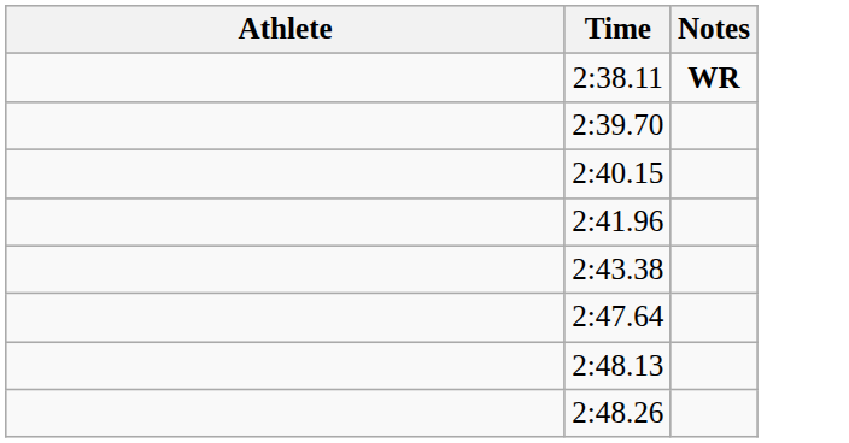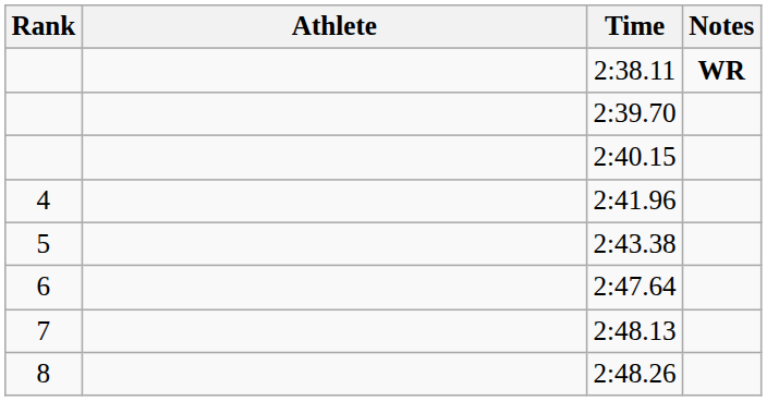+ column: Rank | 4 | 5 | 6 | 7 | 8
